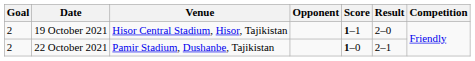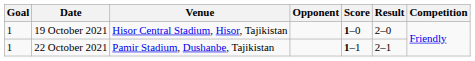19 October 2021 | Goal: 2 -> 1
19 October 2021 | Score: 1–1 -> 1–0
22 October 2021 | Goal: 2 -> 1
22 October 2021 | Score: 1–0 -> 1–1
